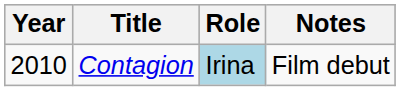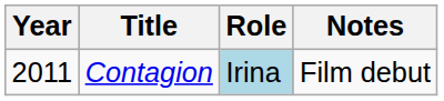Contagion | Year: 2010 -> 2011
